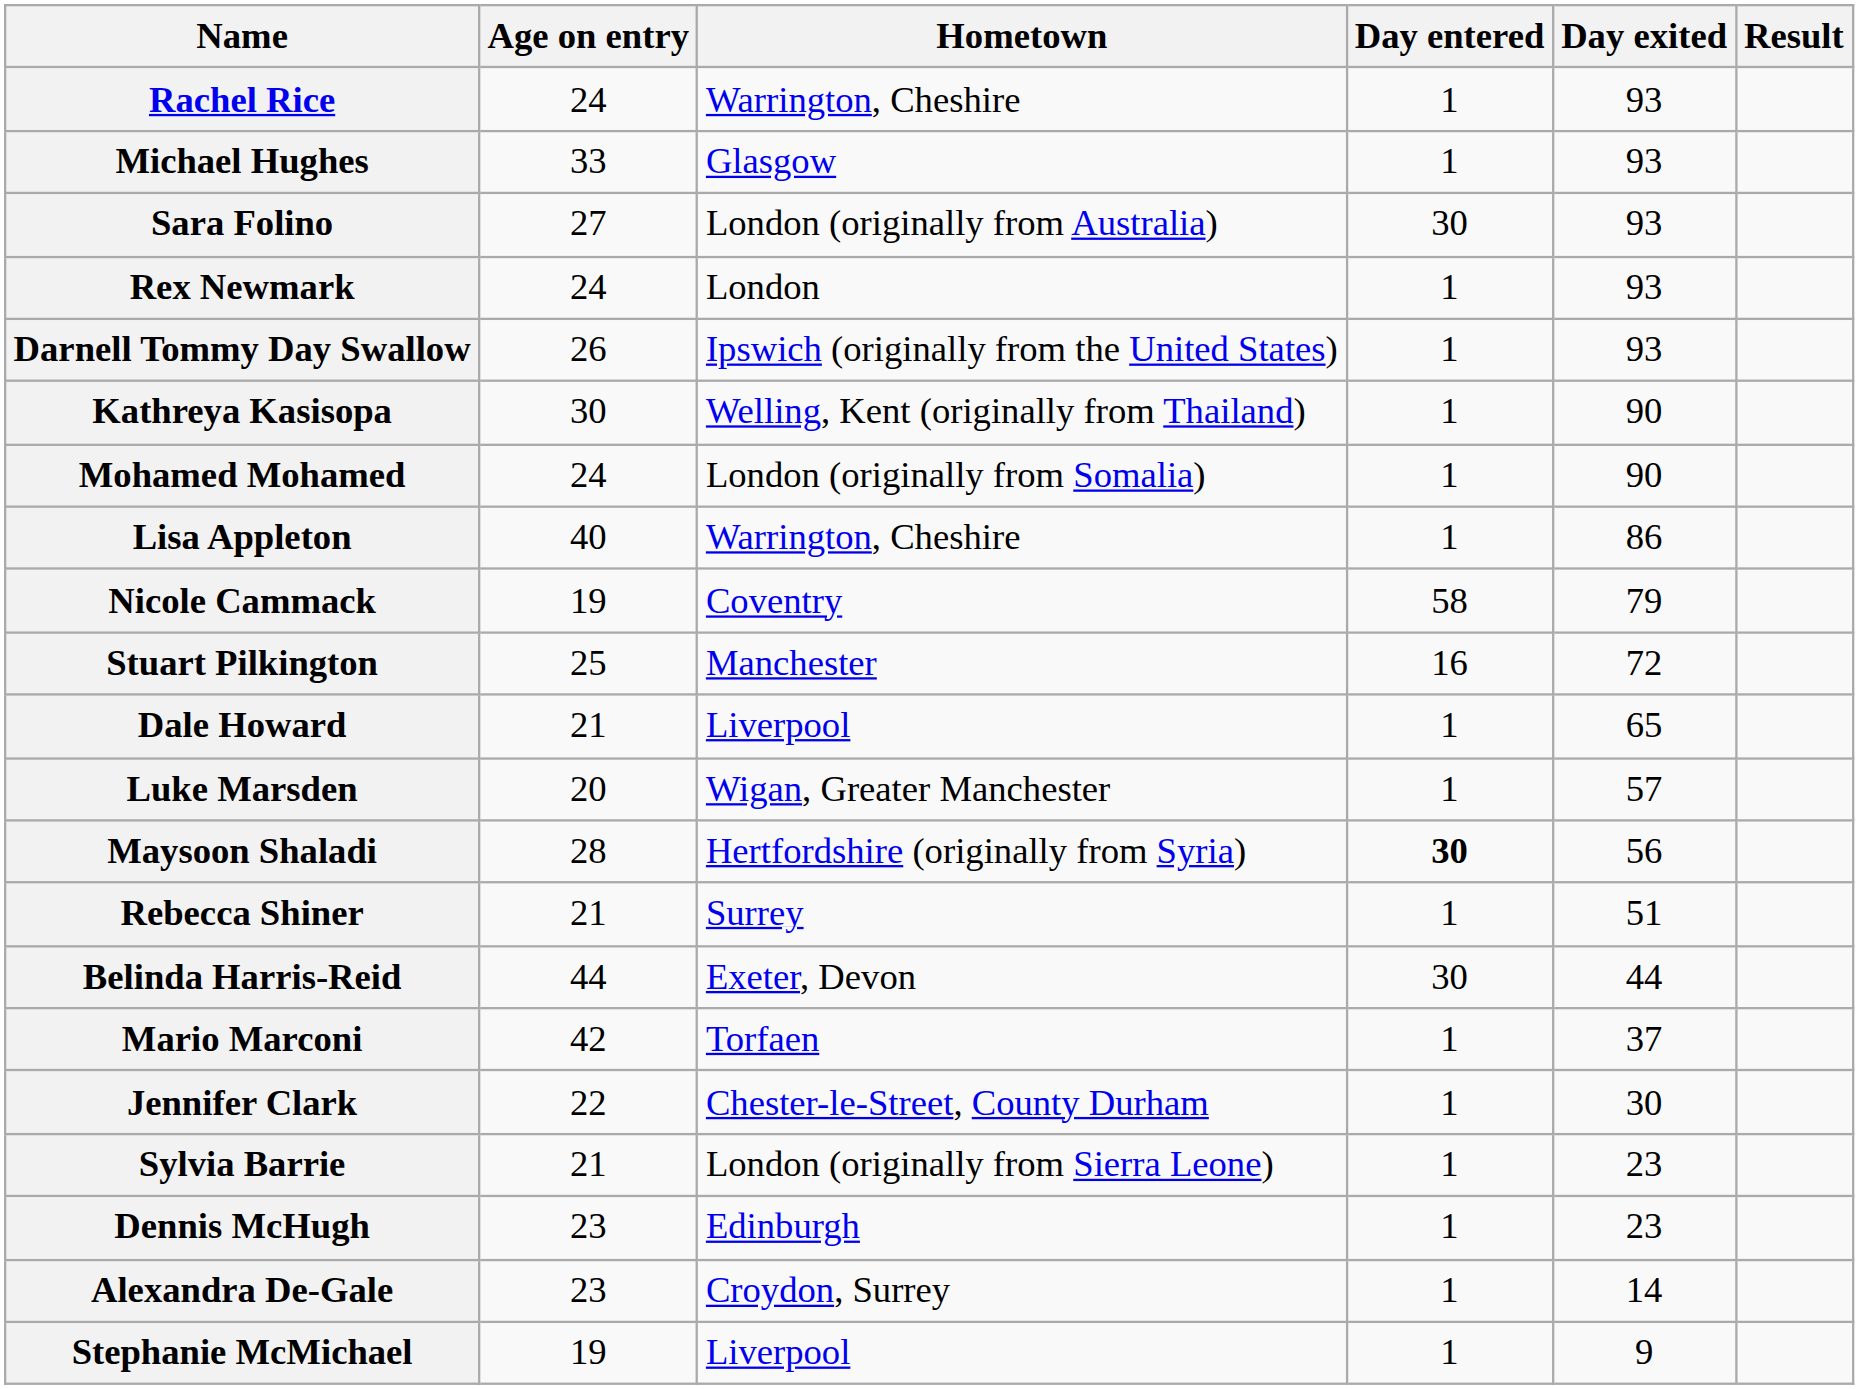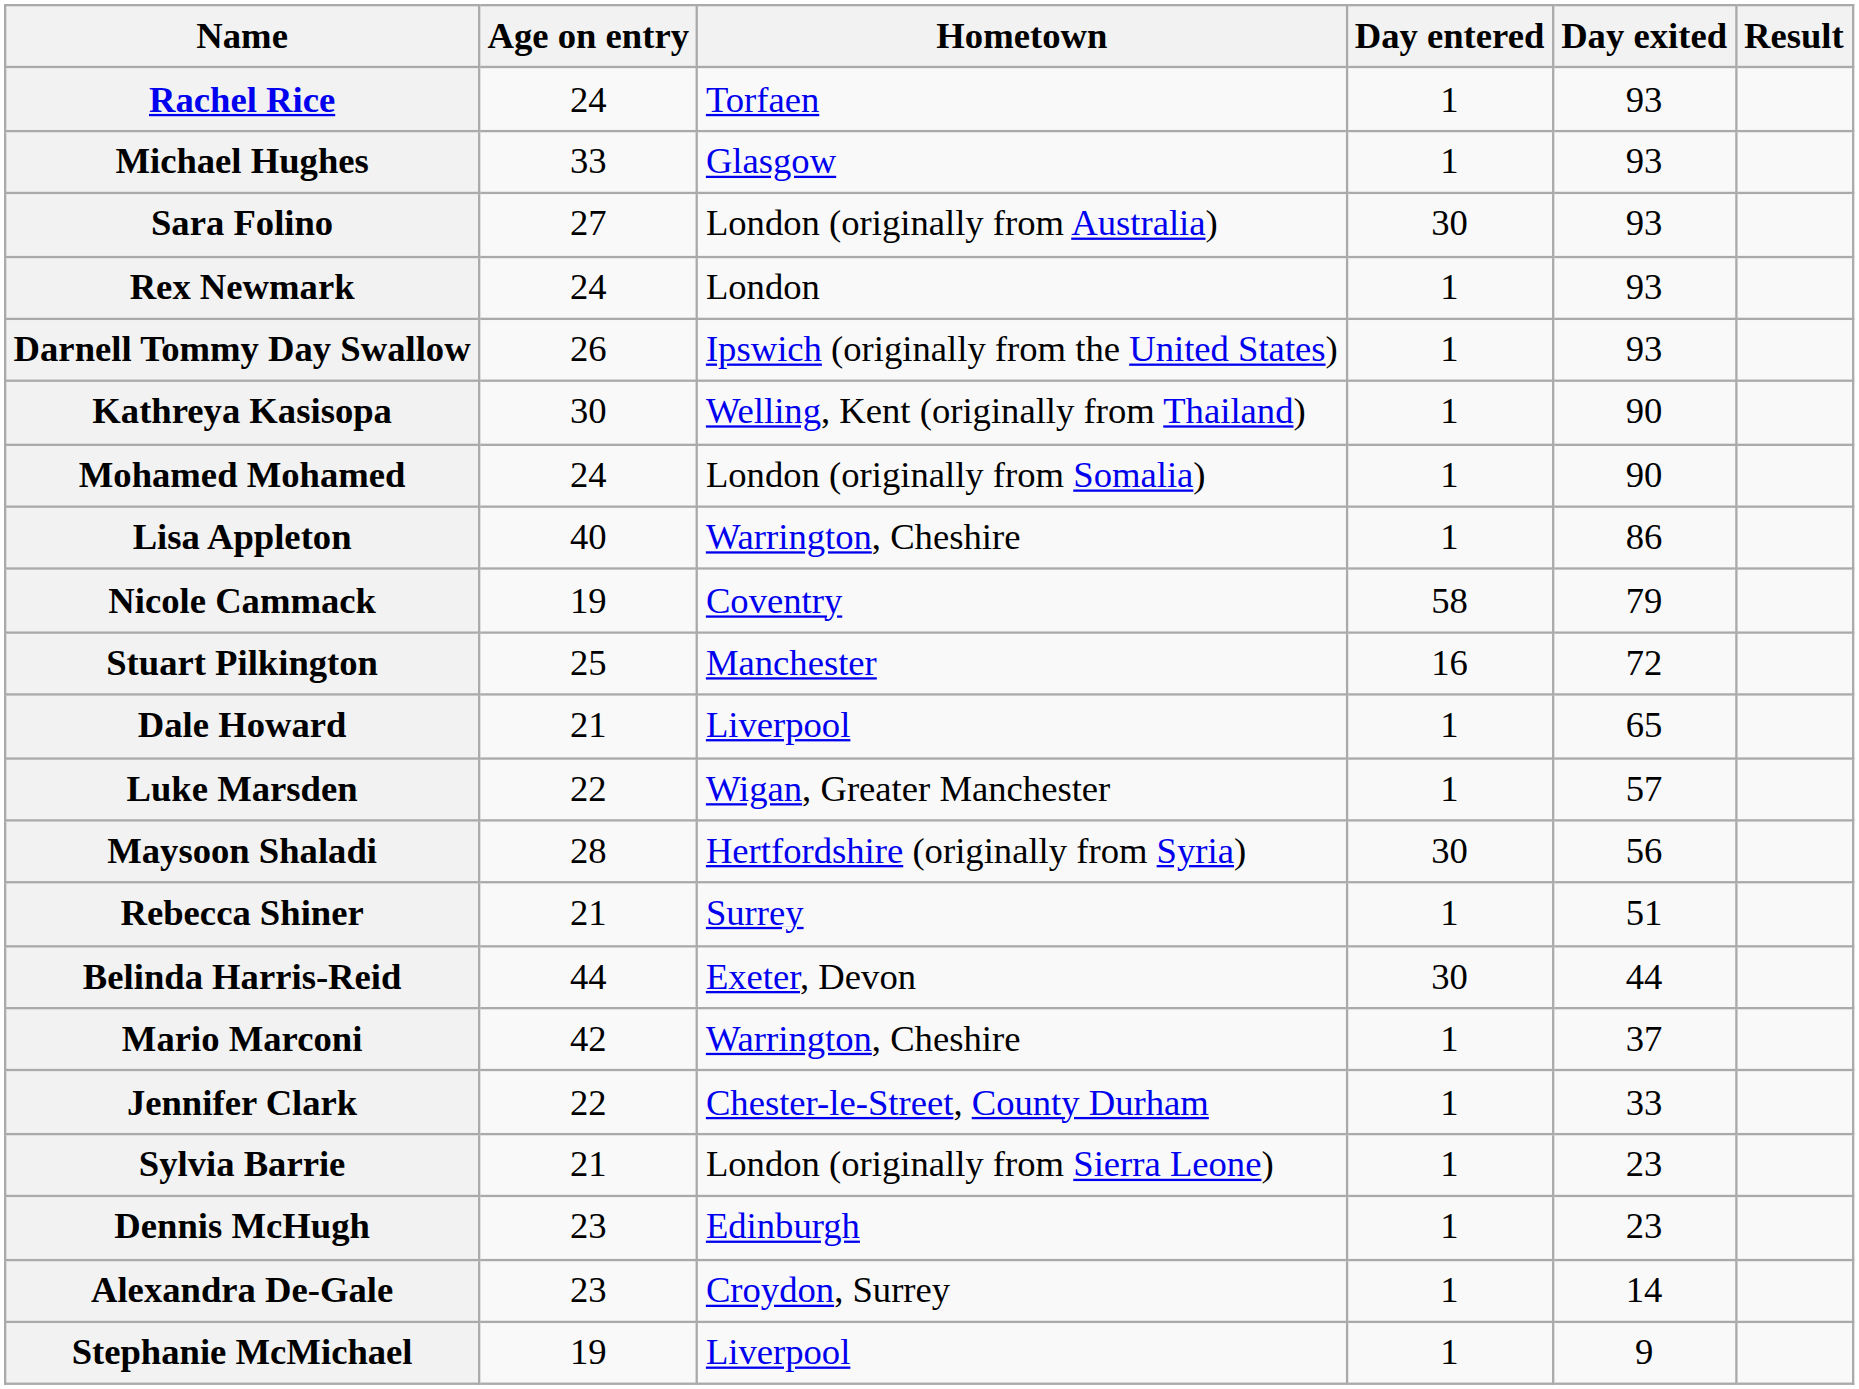Rachel Rice | Hometown: Warrington, Cheshire -> Torfaen
Luke Marsden | Age on entry: 20 -> 22
Maysoon Shaladi | Day entered: bold -> normal
Mario Marconi | Hometown: Torfaen -> Warrington, Cheshire
Jennifer Clark | Day exited: 30 -> 33
